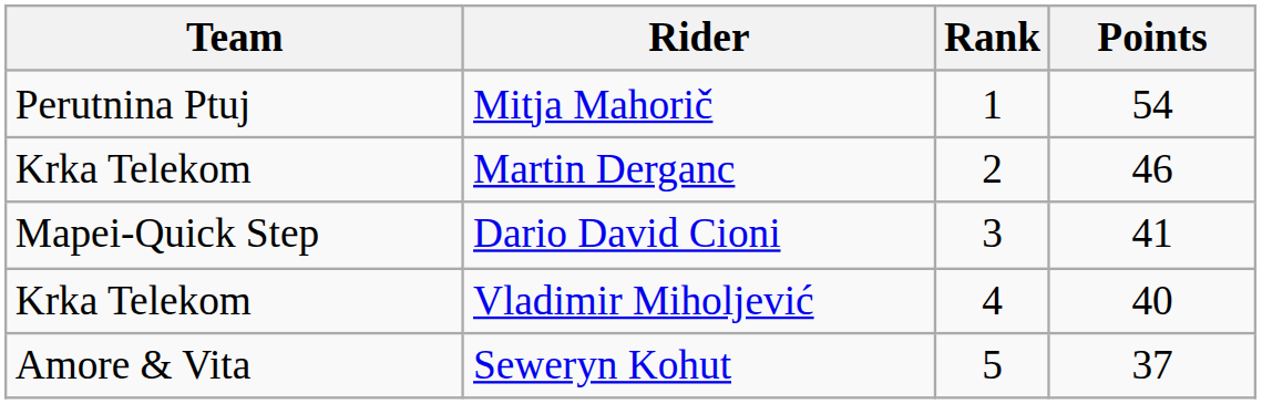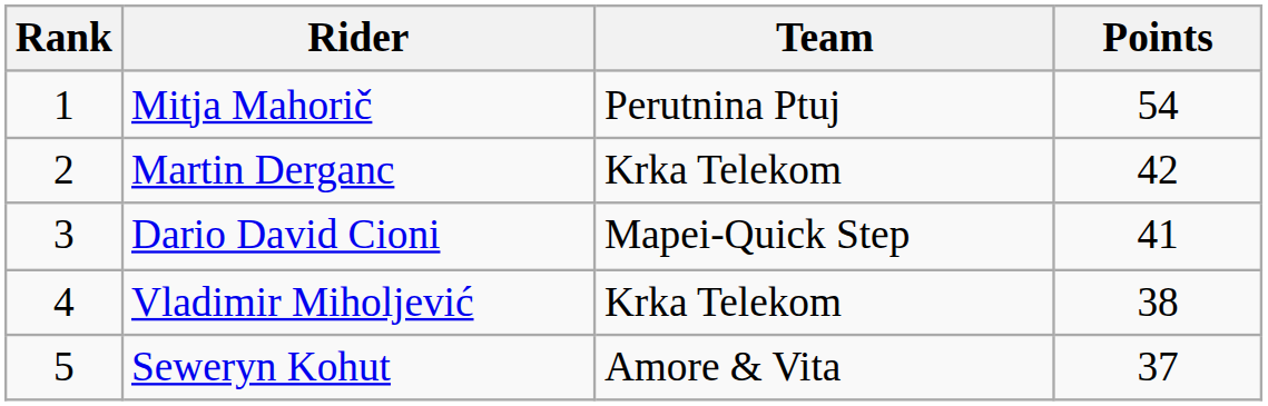columns swapped: Rank <-> Team
Martin Derganc | Points: 46 -> 42
Vladimir Miholjević | Points: 40 -> 38
